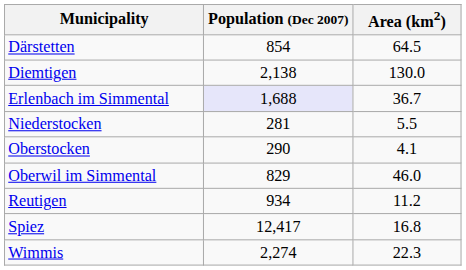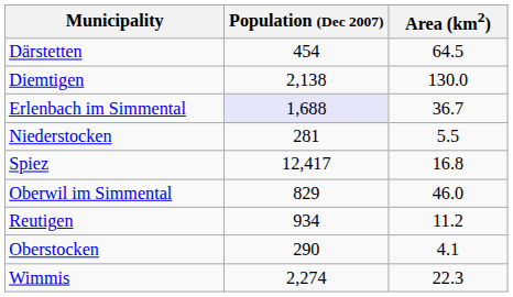Därstetten | Population (Dec 2007): 854 -> 454
rows swapped: Oberstocken <-> Spiez
